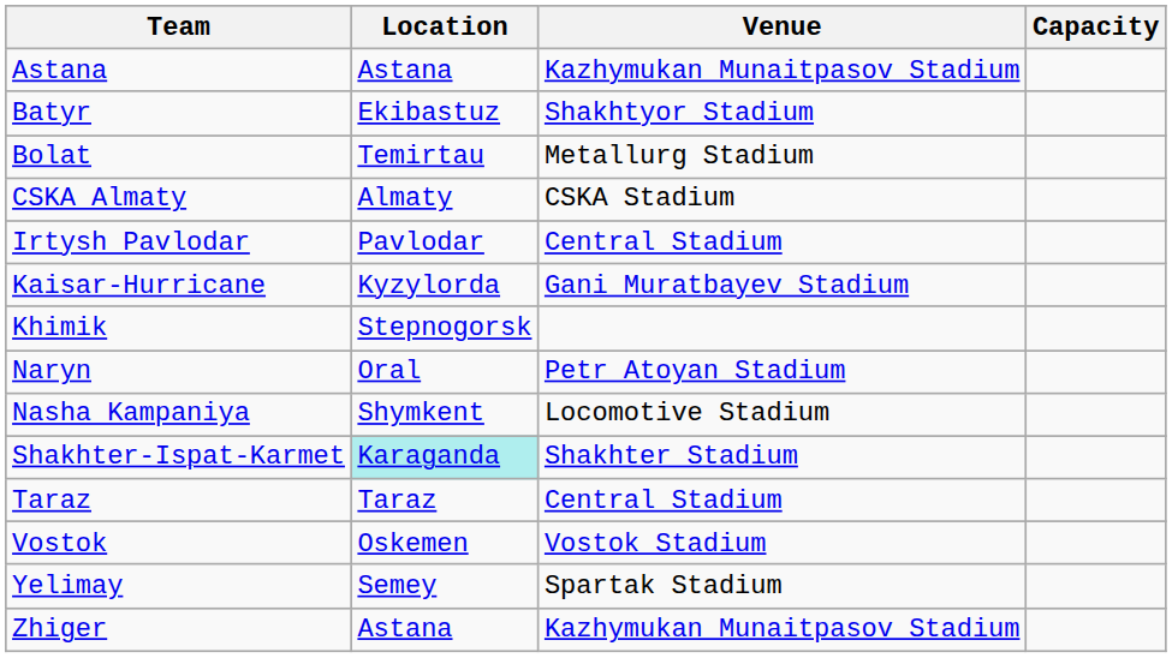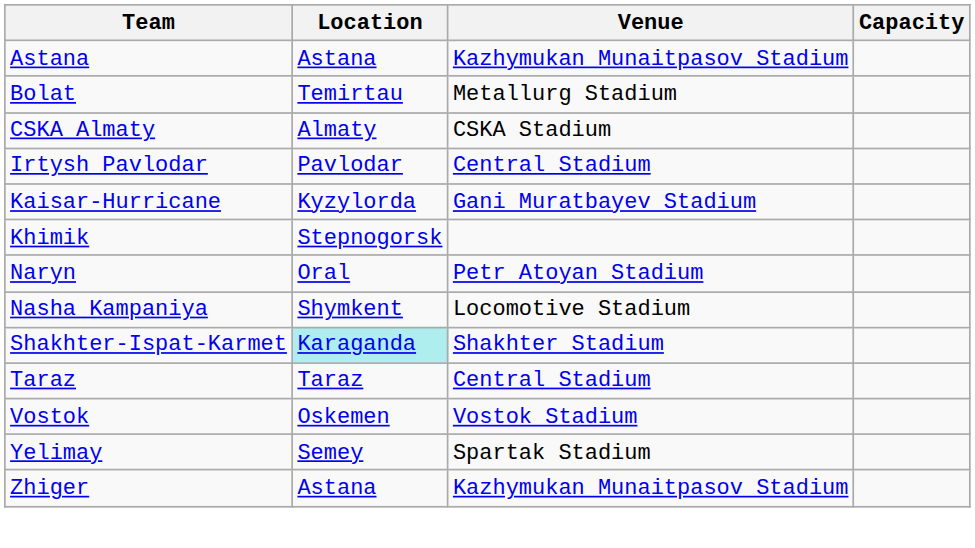- row: Batyr | Ekibastuz | Shakhtyor Stadium
